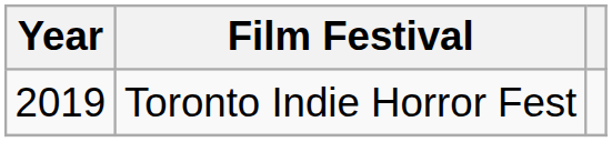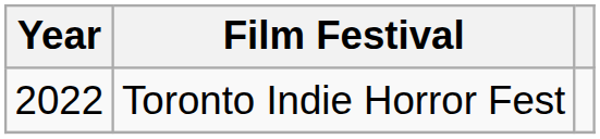Toronto Indie Horror Fest | Year: 2019 -> 2022
